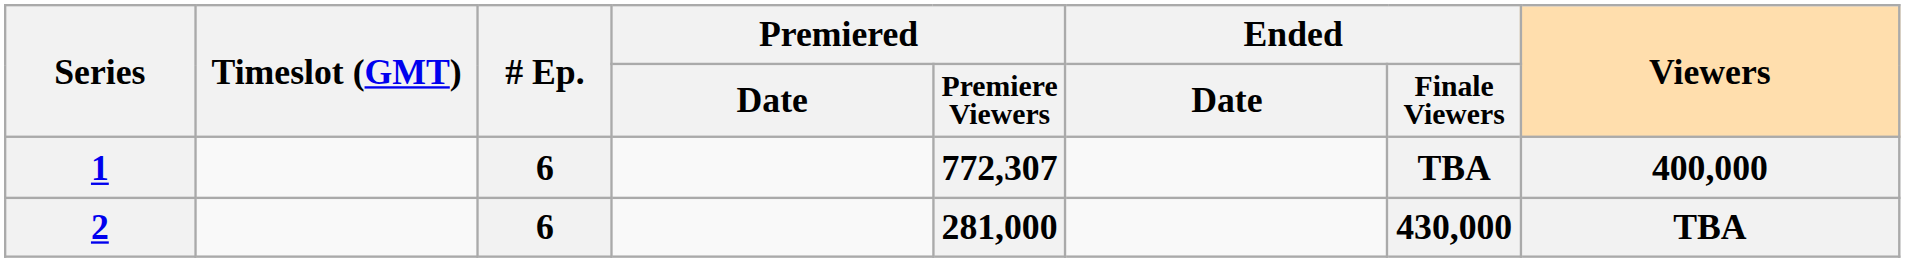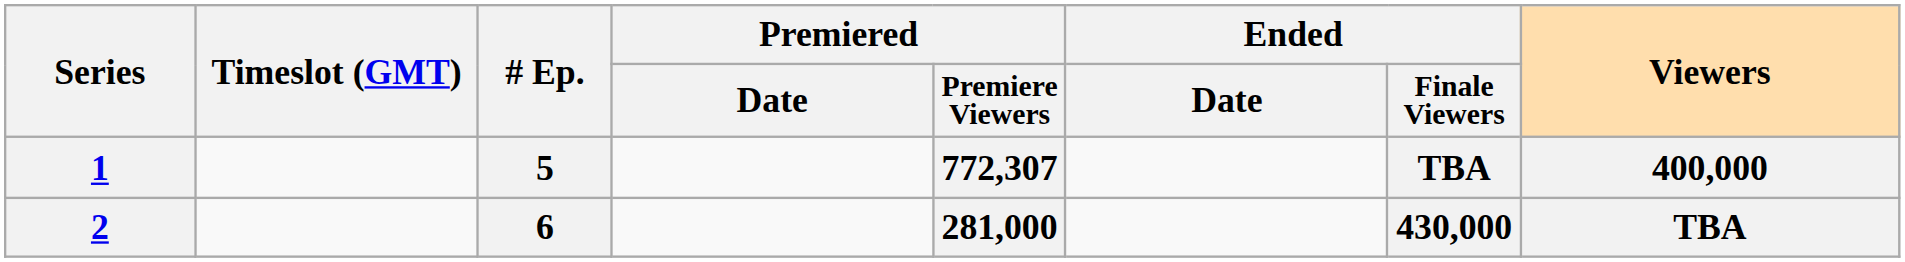1 | # Ep.: 6 -> 5
